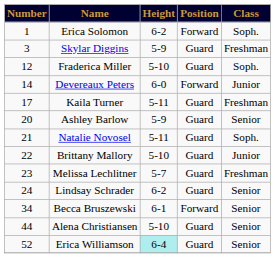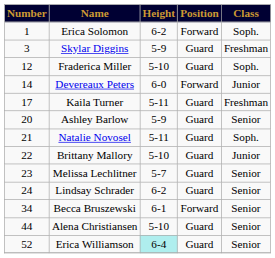Melissa Lechlitner | Class: Freshman -> Senior
